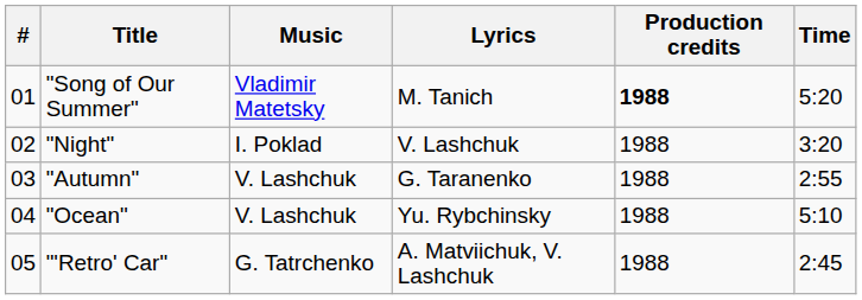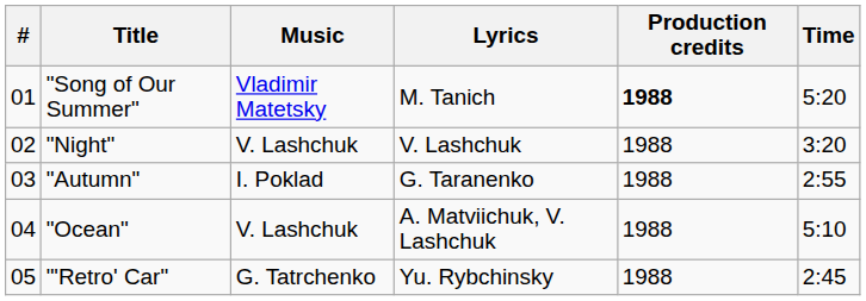"Night" | Music: I. Poklad -> V. Lashchuk
"Autumn" | Music: V. Lashchuk -> I. Poklad
"Ocean" | Lyrics: Yu. Rybchinsky -> A. Matviichuk, V. Lashchuk
"'Retro' Car" | Lyrics: A. Matviichuk, V. Lashchuk -> Yu. Rybchinsky
